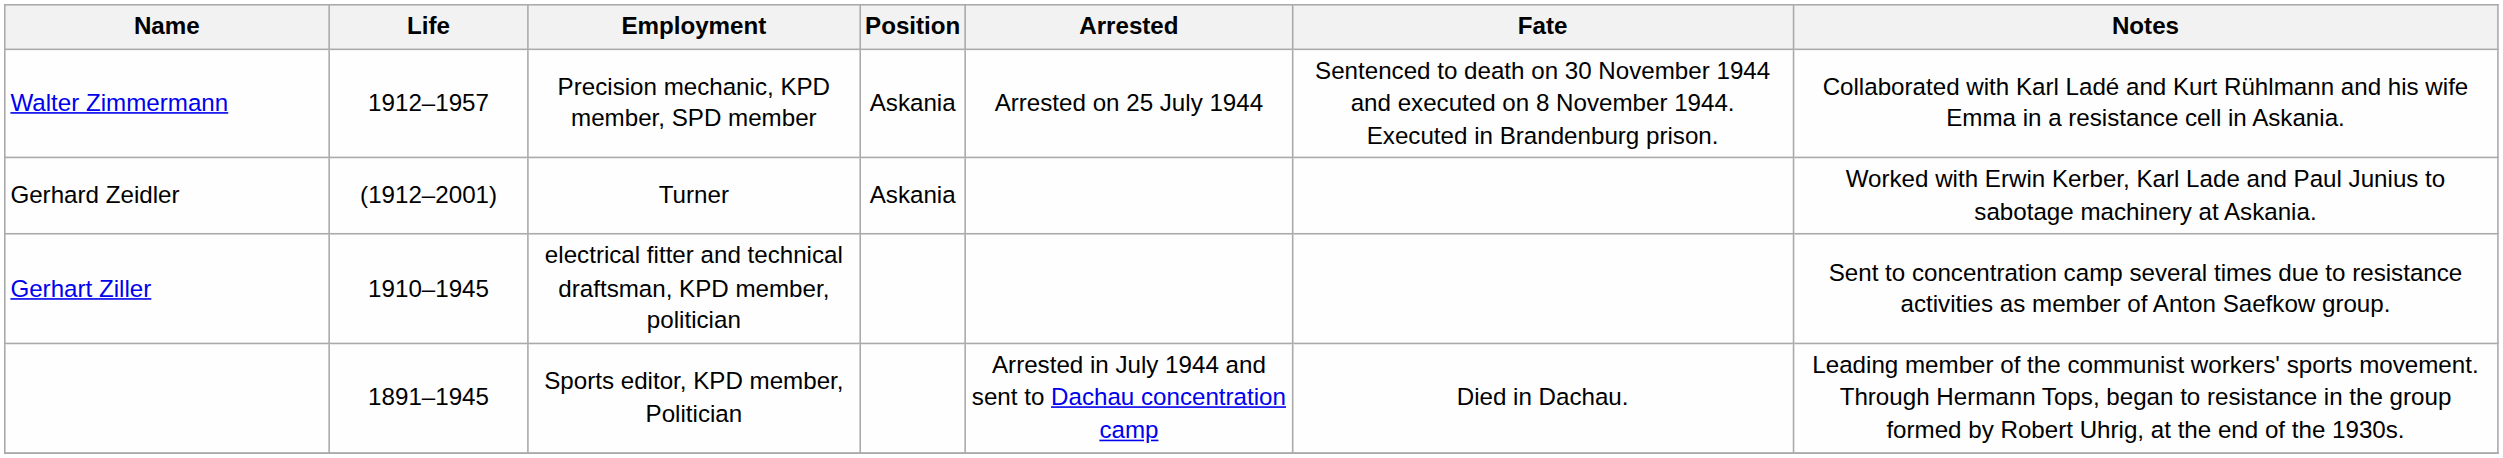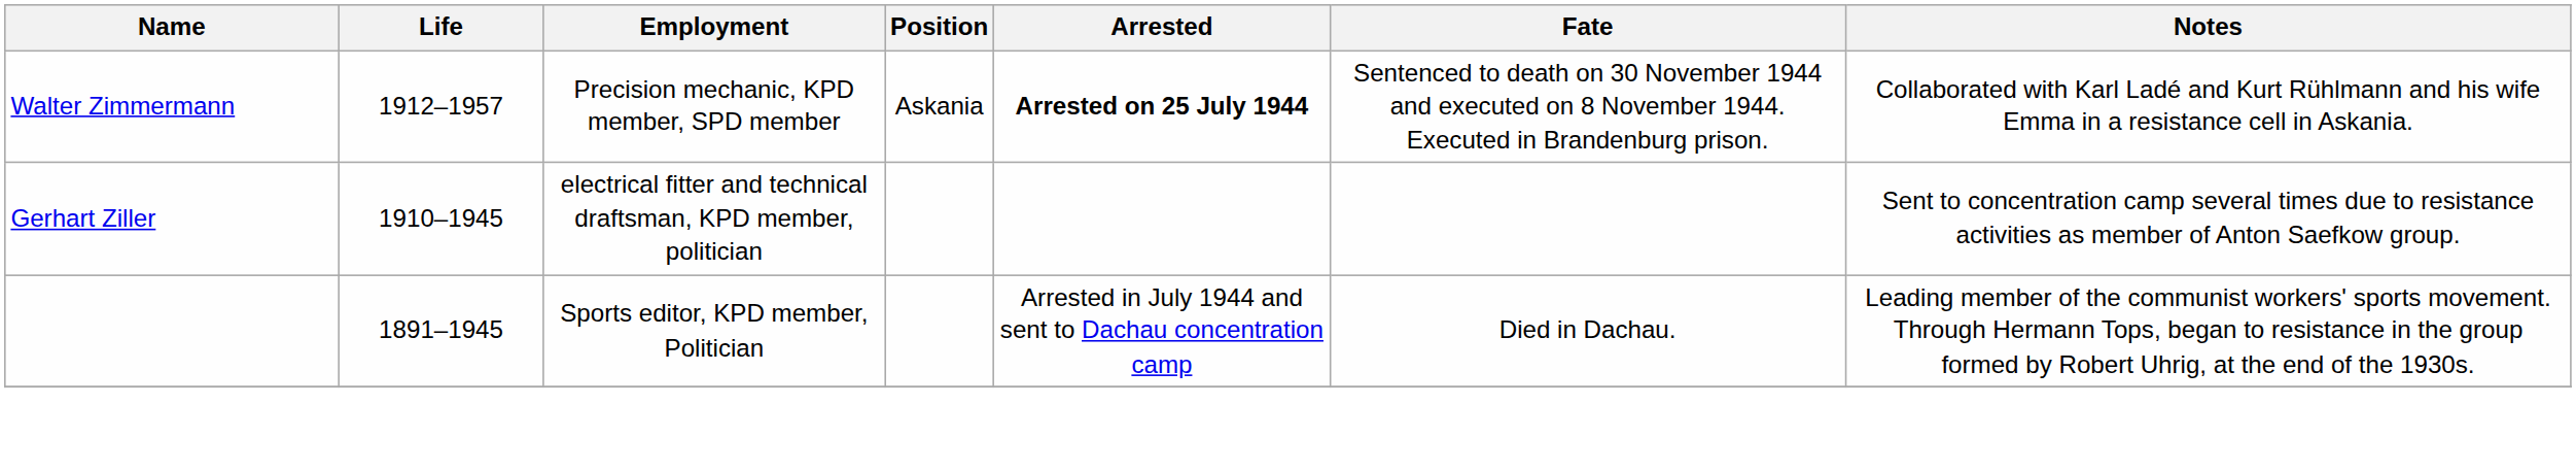Walter Zimmermann | Arrested: normal -> bold
- row: Gerhard Zeidler | (1912–2001) | Turner | Askania | Worked with Erwin Kerber, Karl Lade and Paul Junius to sabotage machinery at Askania.
